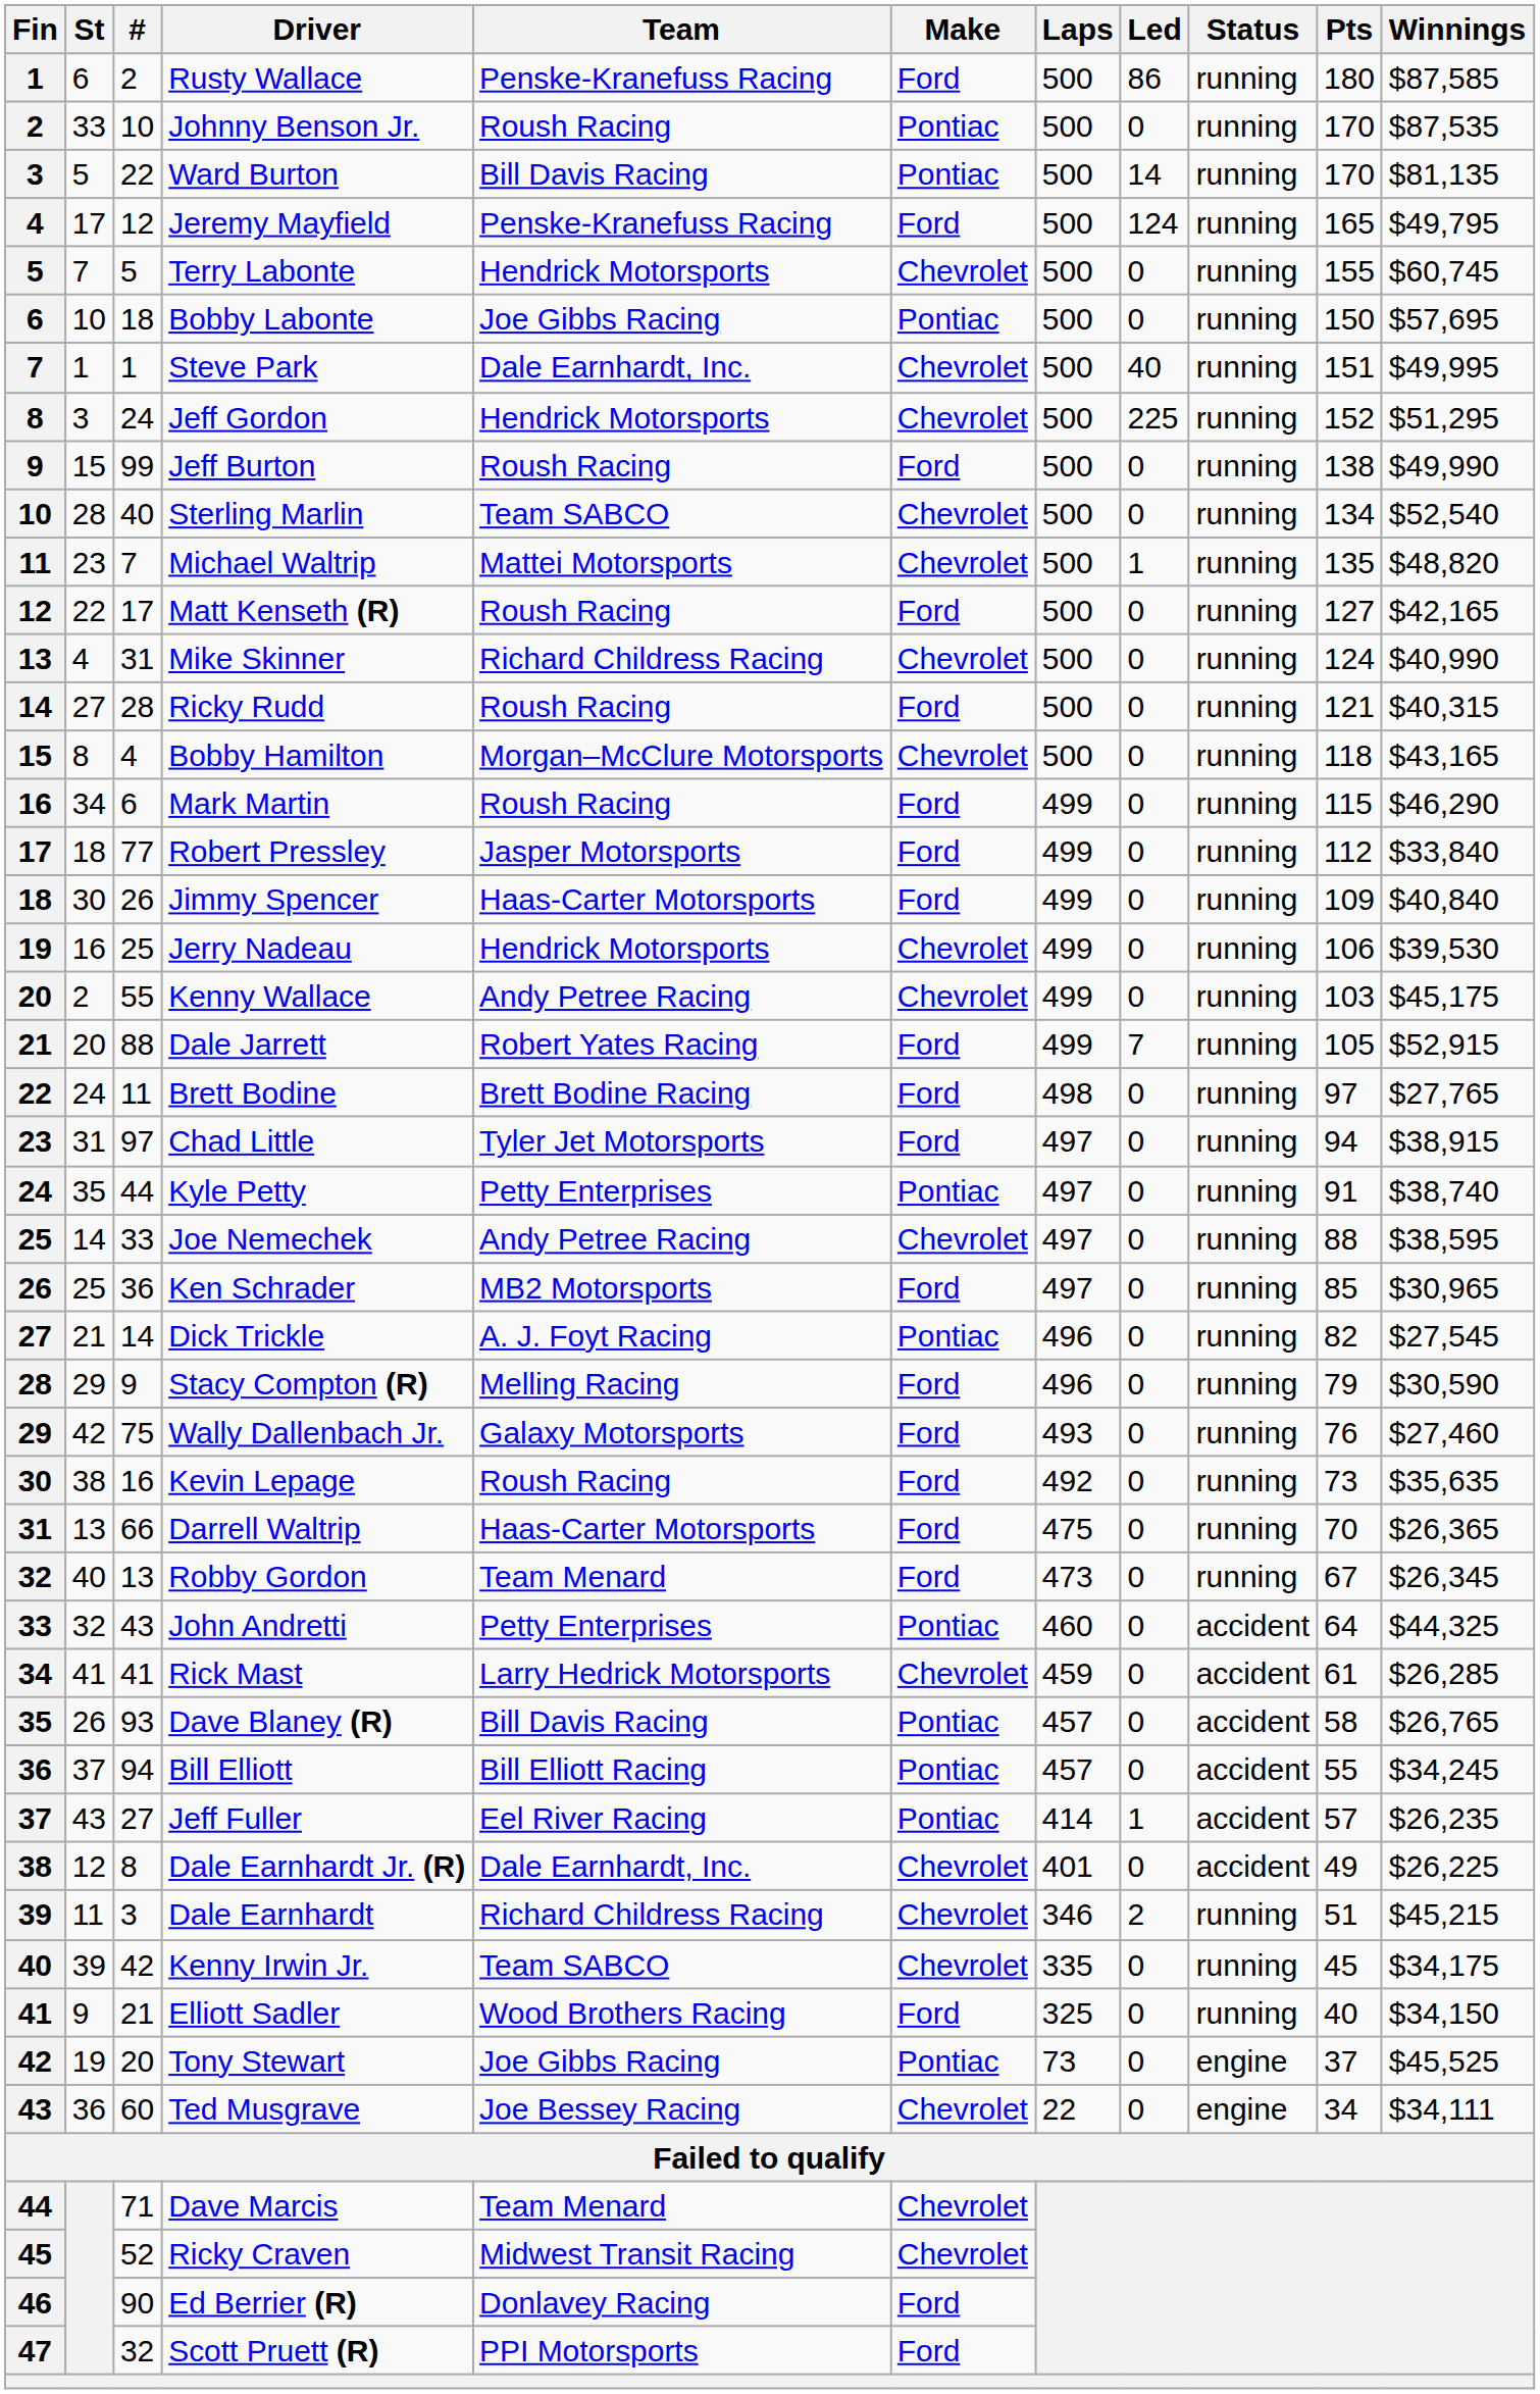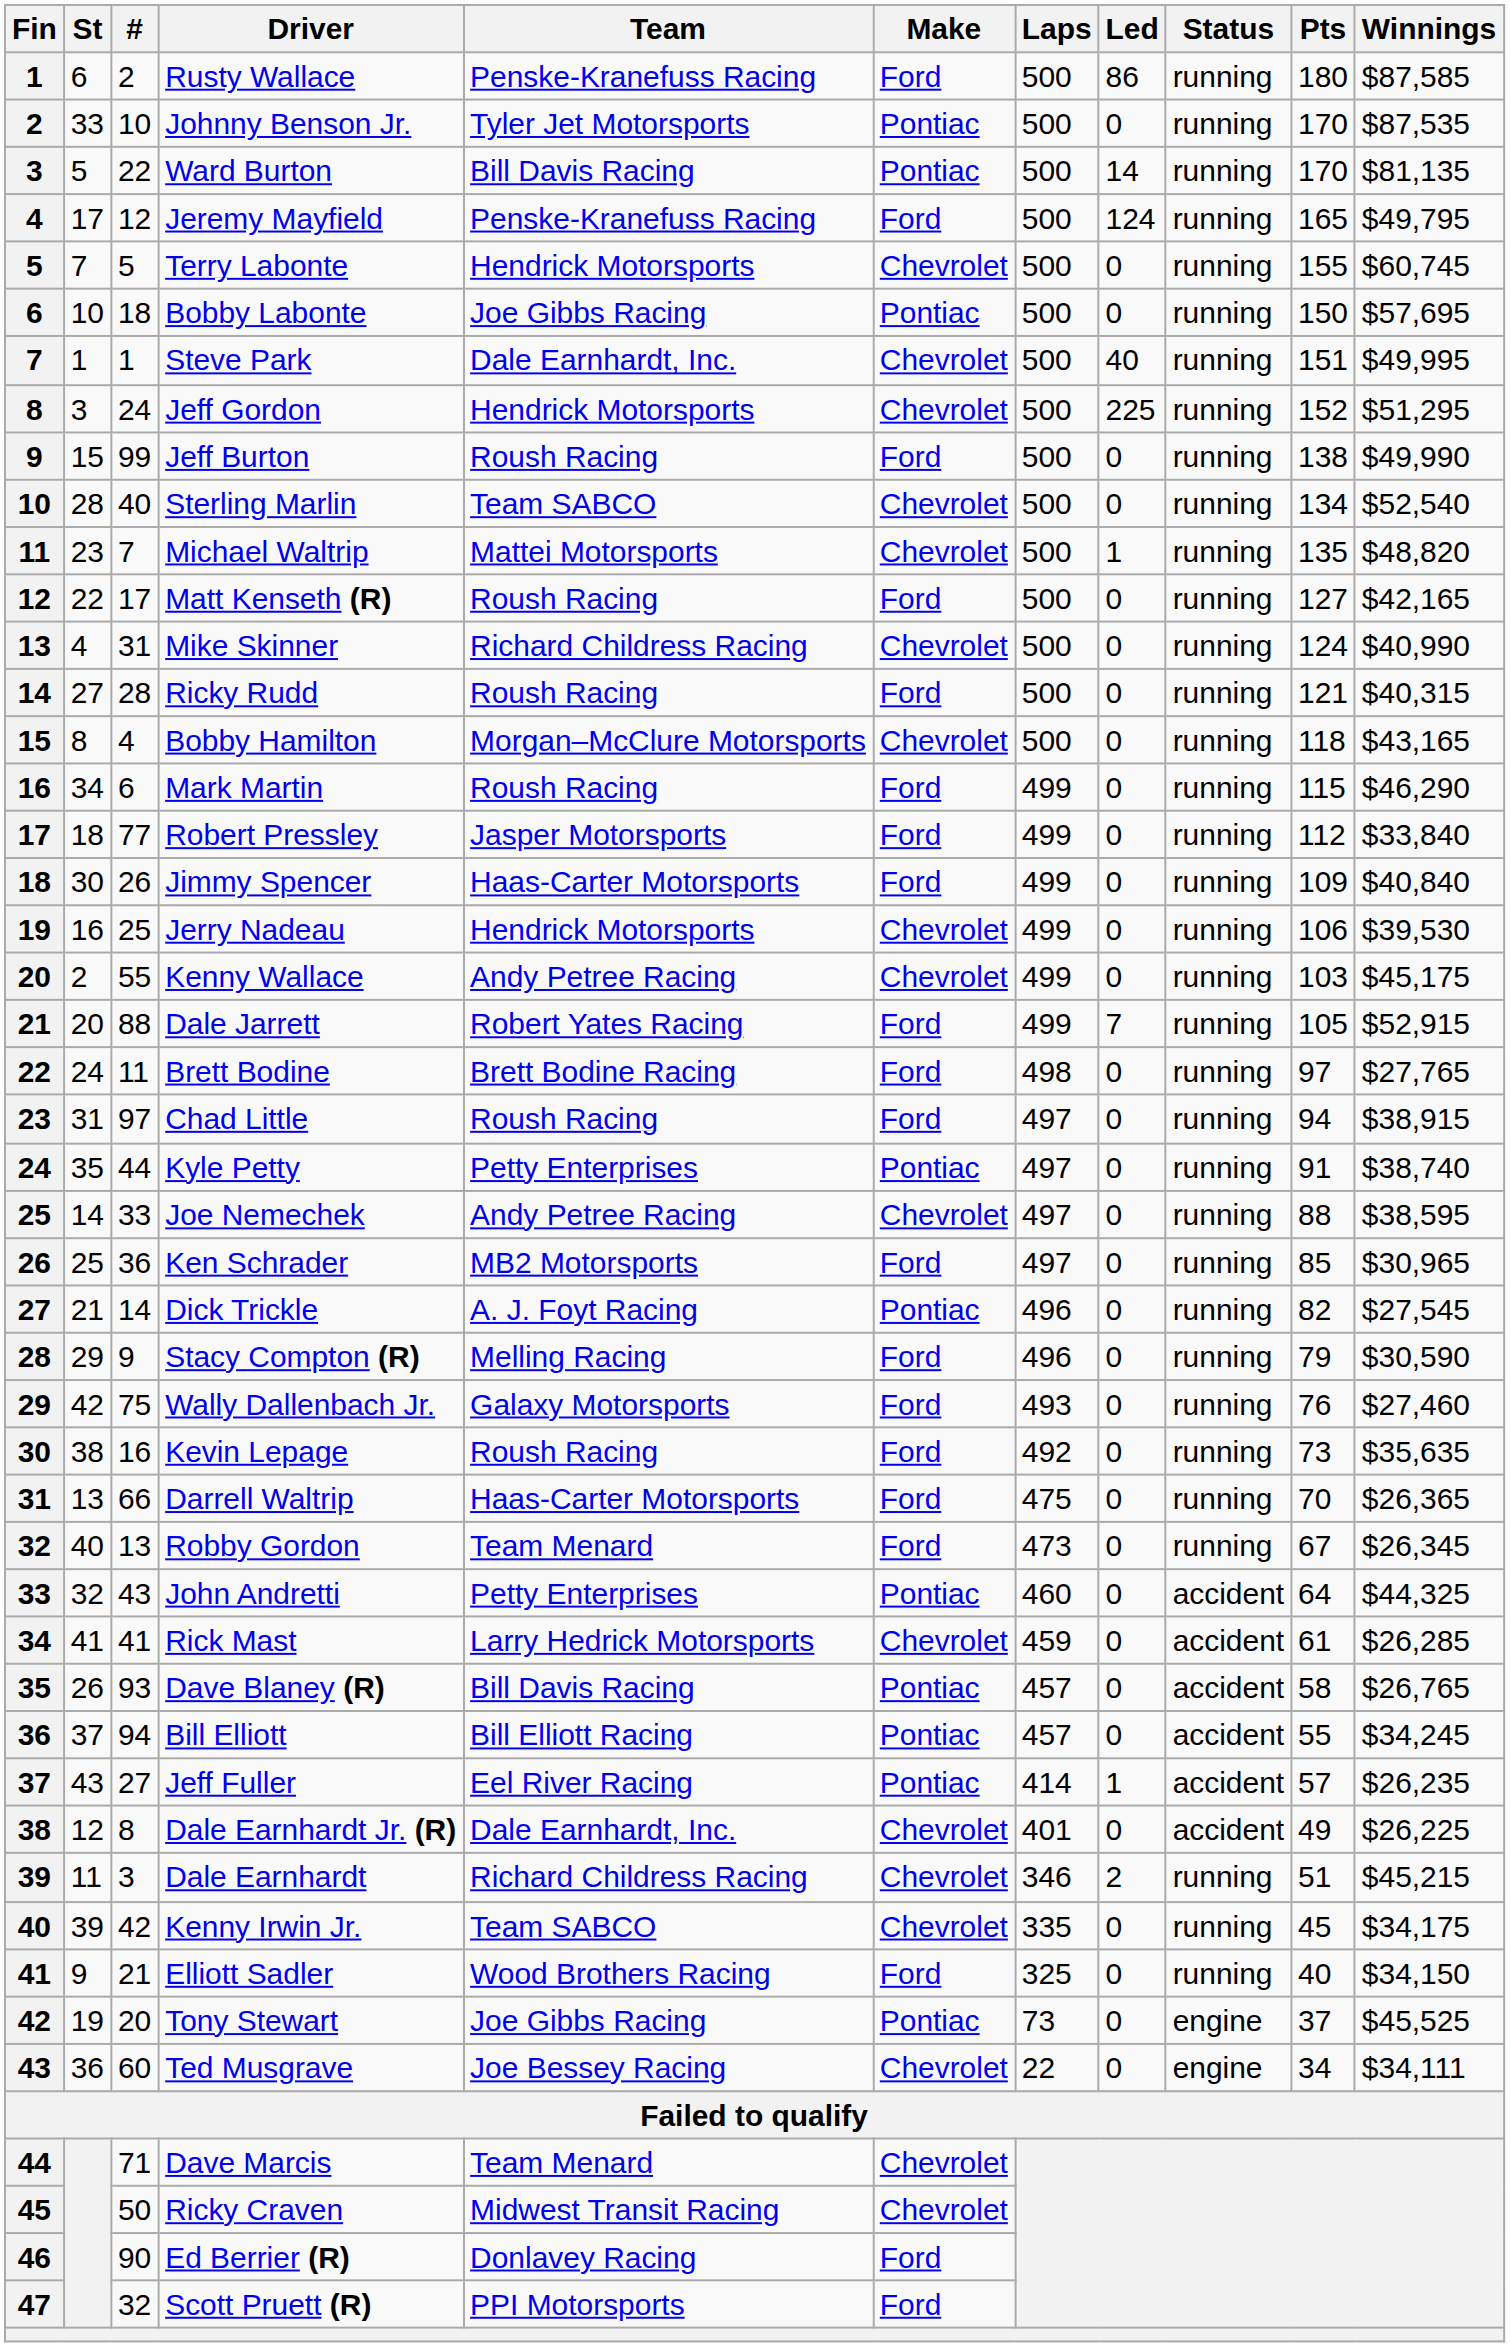Johnny Benson Jr. | Team: Roush Racing -> Tyler Jet Motorsports
Chad Little | Team: Tyler Jet Motorsports -> Roush Racing
Ricky Craven | #: 52 -> 50
